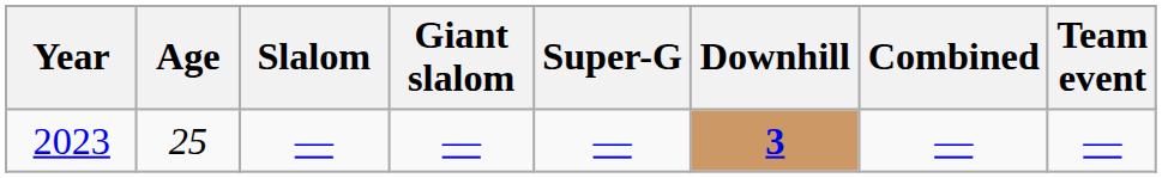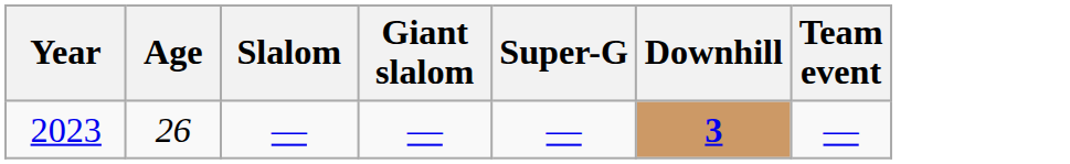- column: Combined | —
2023 | Age: 25 -> 26
